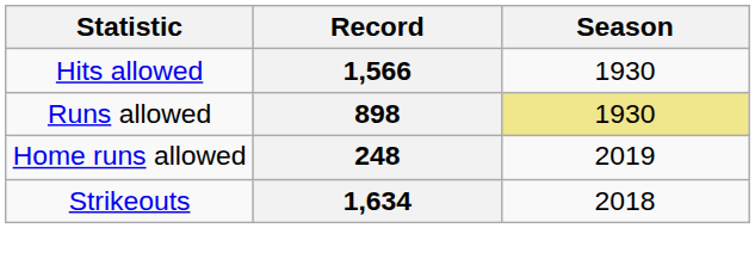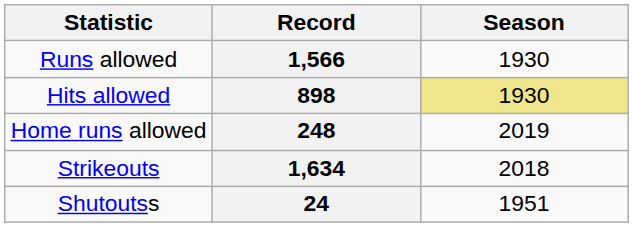1,566 | Statistic: Hits allowed -> Runs allowed
898 | Statistic: Runs allowed -> Hits allowed
+ row: Shutoutss | 24 | 1951
